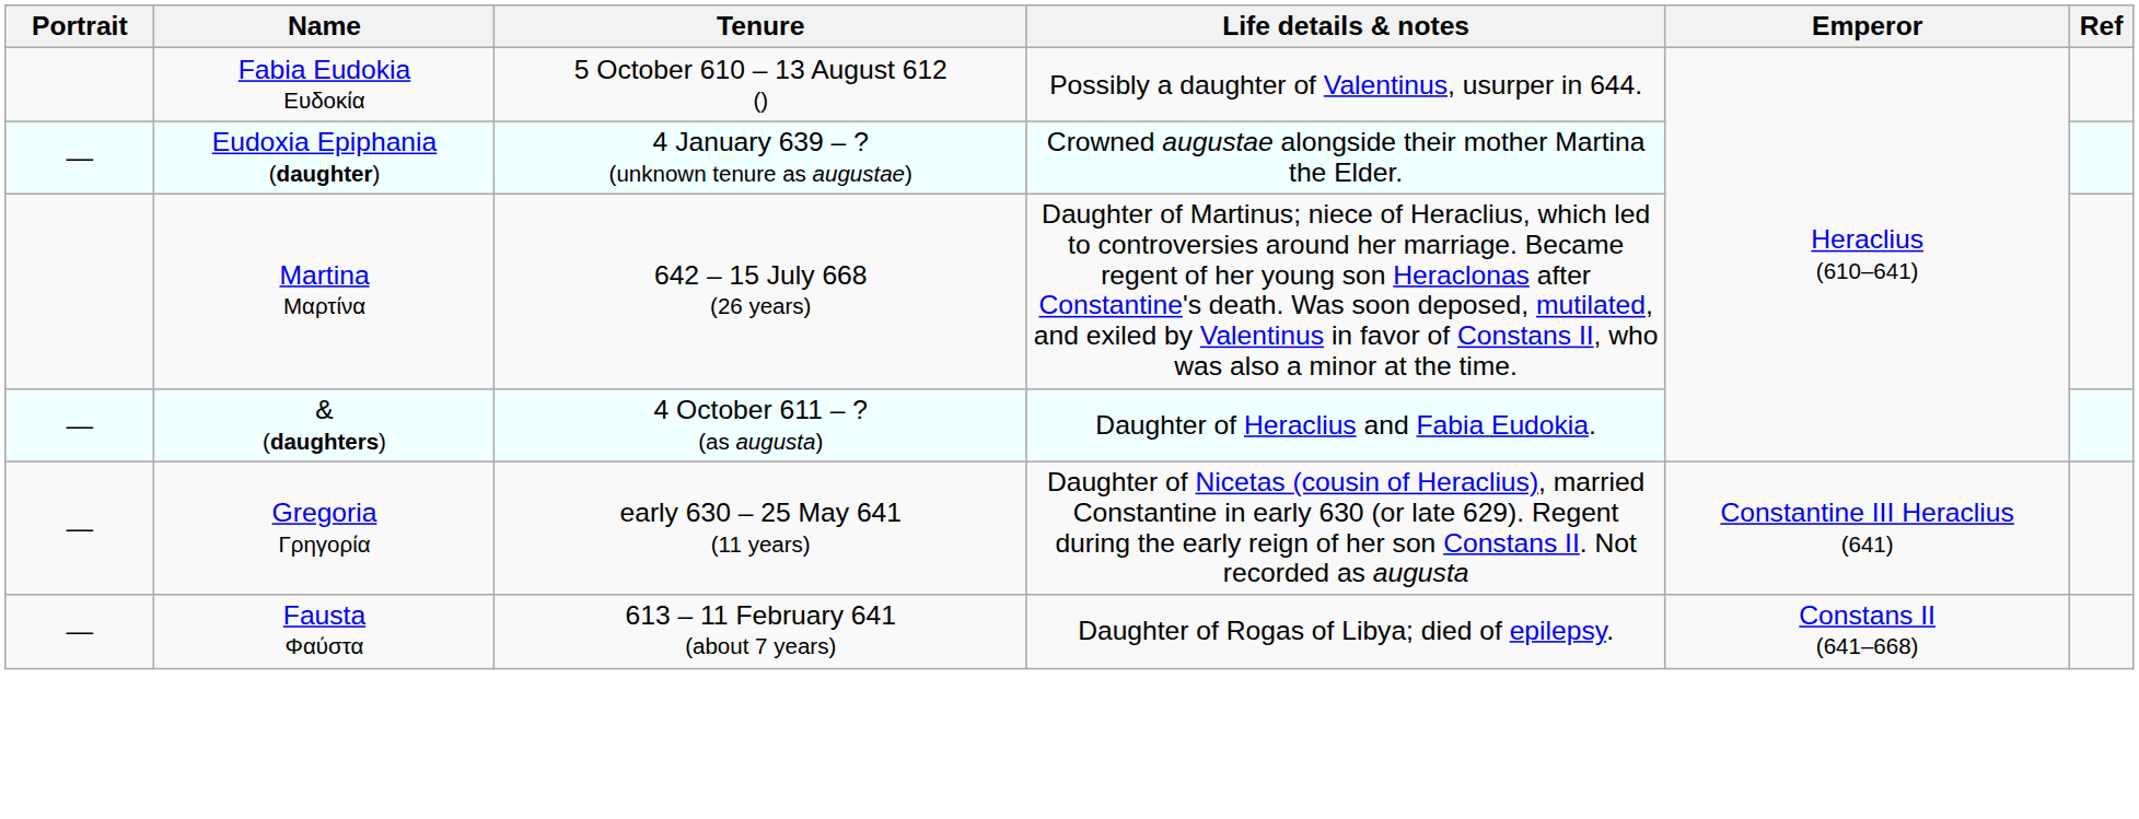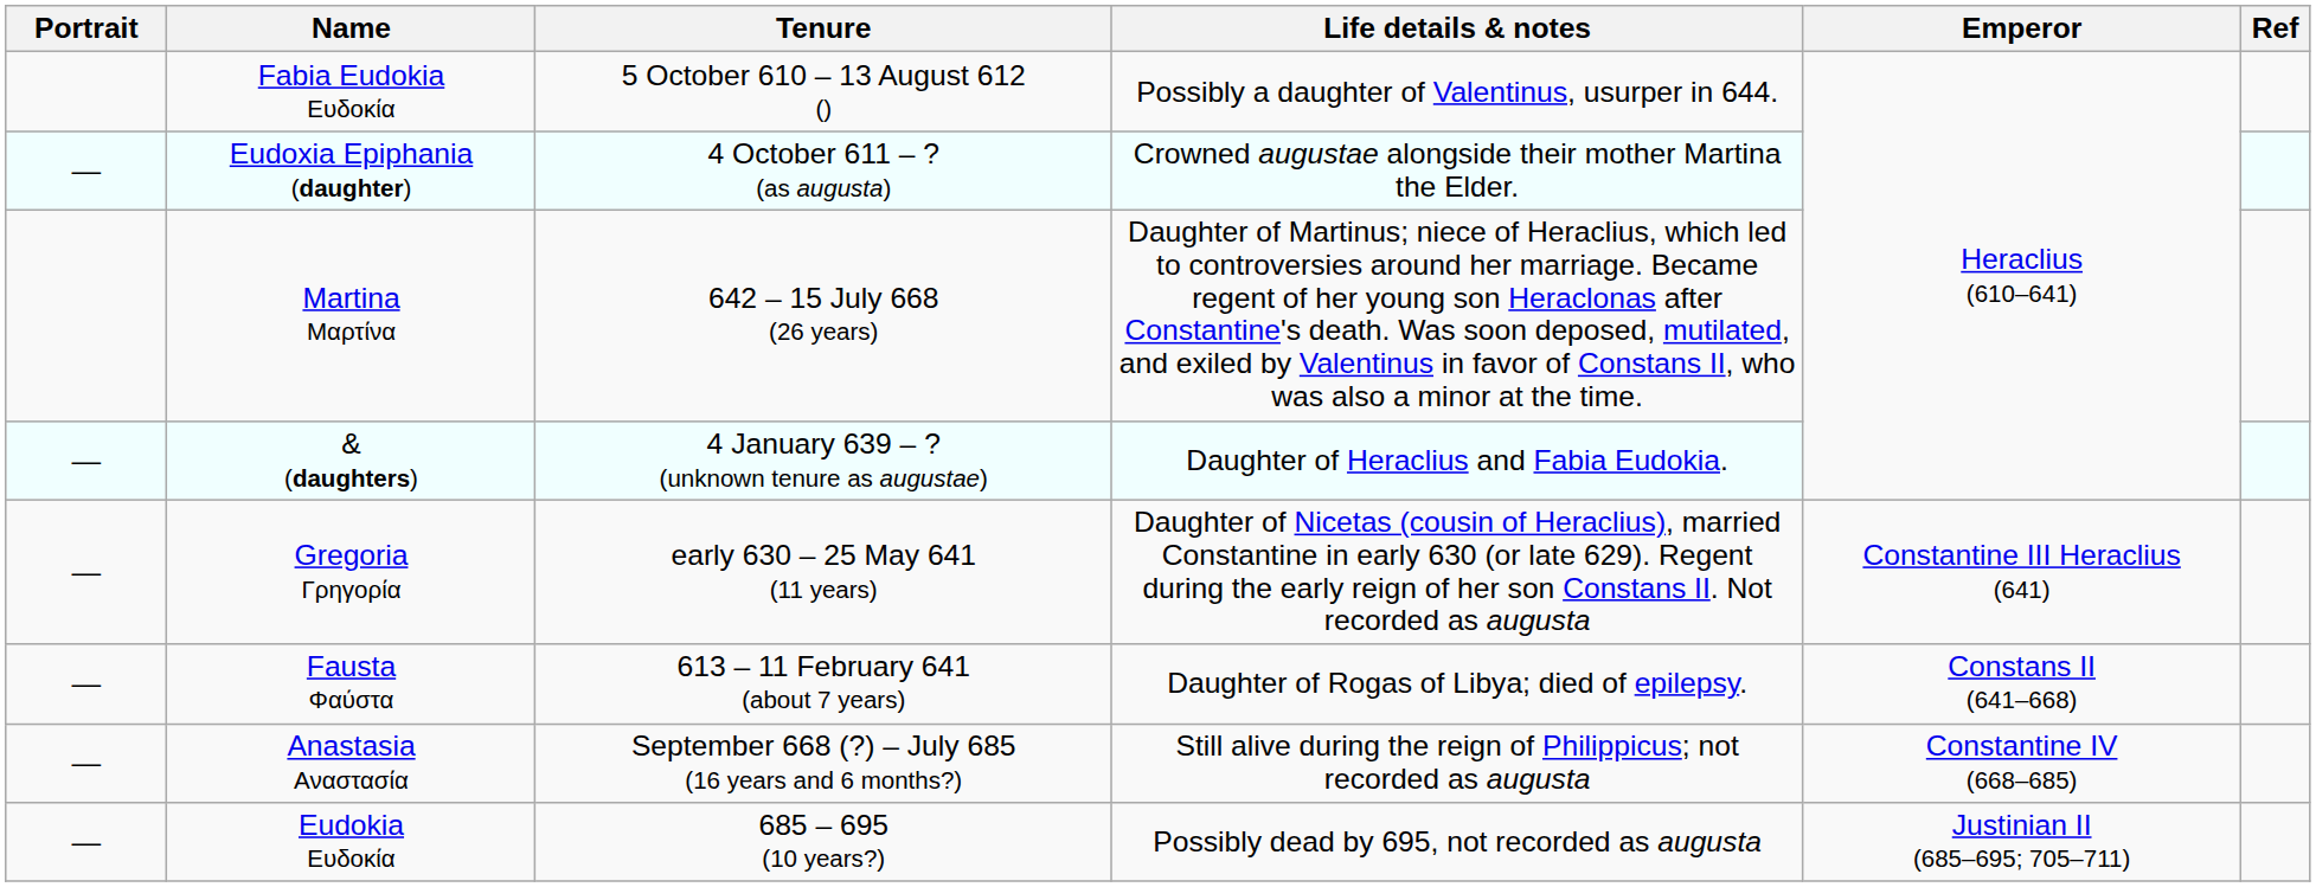Eudoxia Epiphania (daughter) | Tenure: 4 January 639 – ? (unknown tenure as augustae) -> 4 October 611 – ? (as augusta)
& (daughters) | Tenure: 4 October 611 – ? (as augusta) -> 4 January 639 – ? (unknown tenure as augustae)
+ row: — | Anastasia Αναστασία | September 668 (?) – July 685 (16 years and 6 months?) | Still alive during the reign of Philippicus; not recorded as augusta | Constantine IV (668–685)
+ row: — | Eudokia Ευδοκία | 685 – 695 (10 years?) | Possibly dead by 695, not recorded as augusta | Justinian II (685–695; 705–711)
